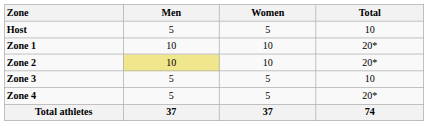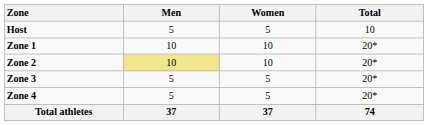Zone 3 | Total: 10 -> 20*
